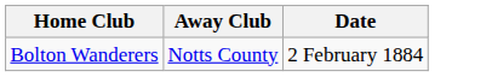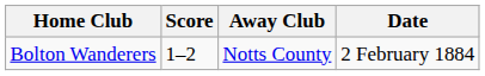+ column: Score | 1–2
